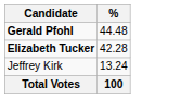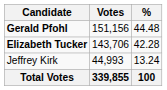+ column: Votes | 151,156 | 143,706 | 44,993 | 339,855
